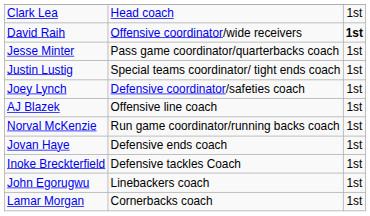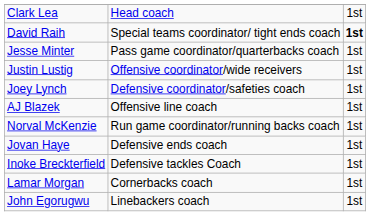David Raih | column 2: Offensive coordinator/wide receivers -> Special teams coordinator/ tight ends coach
Justin Lustig | column 2: Special teams coordinator/ tight ends coach -> Offensive coordinator/wide receivers
rows swapped: John Egorugwu <-> Lamar Morgan
